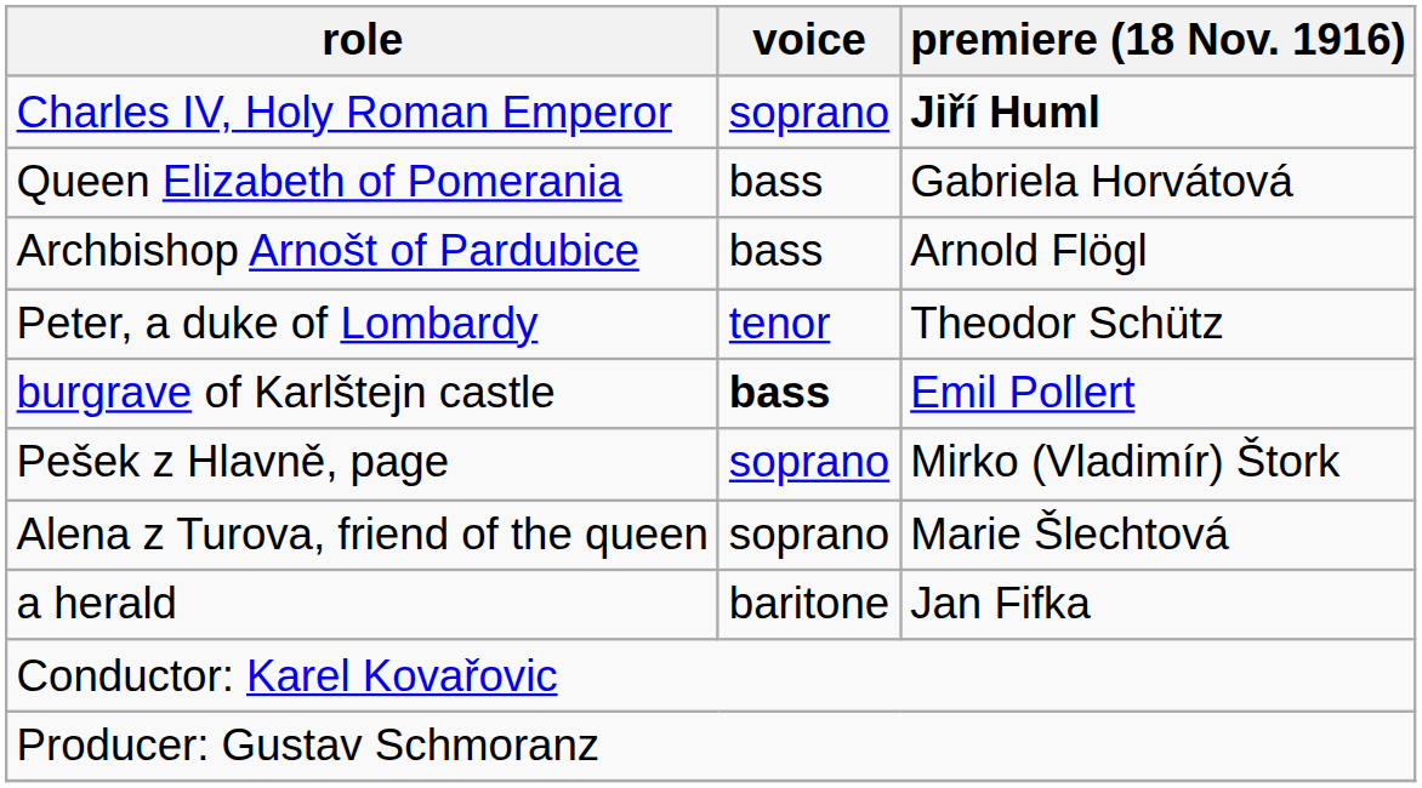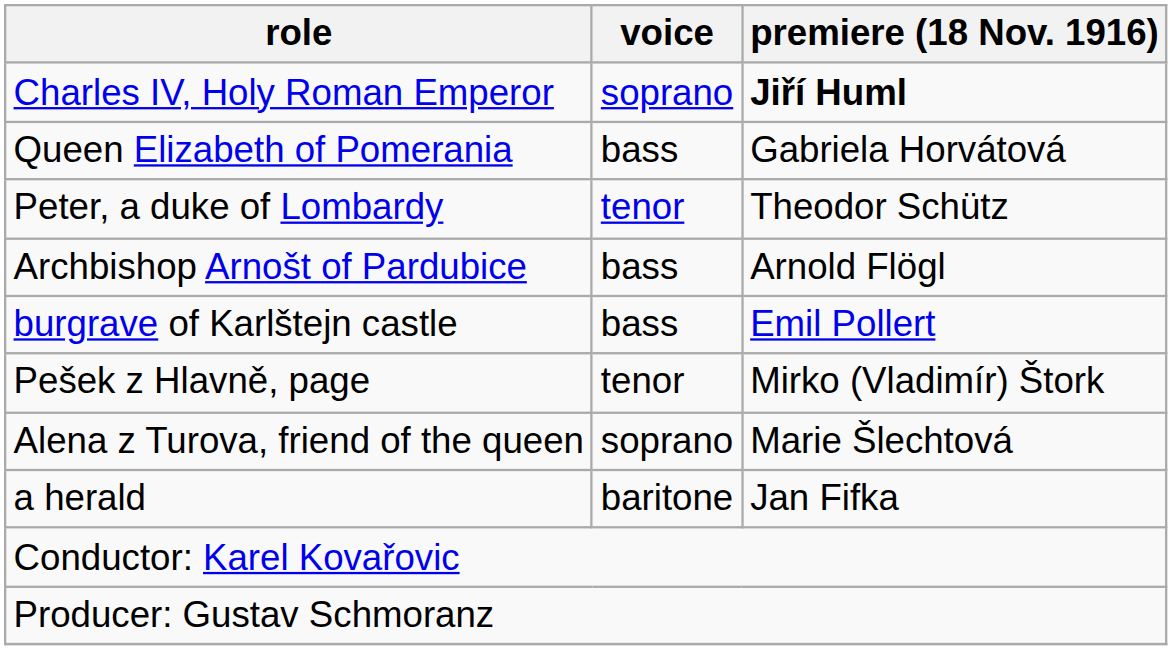rows swapped: Archbishop Arnošt of Pardubice <-> Peter, a duke of Lombardy
burgrave of Karlštejn castle | voice: bold -> normal
Pešek z Hlavně, page | voice: soprano -> tenor
